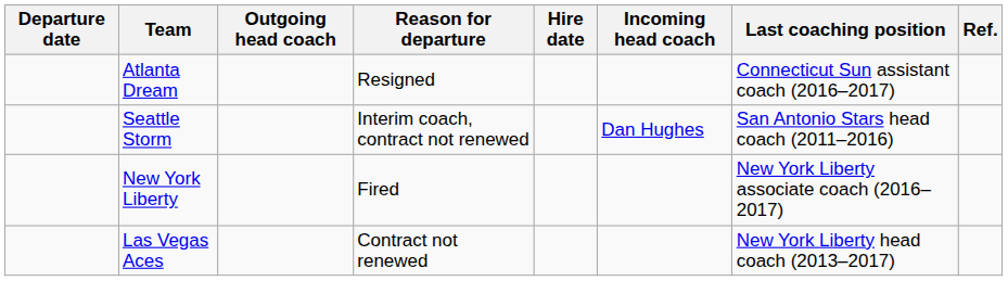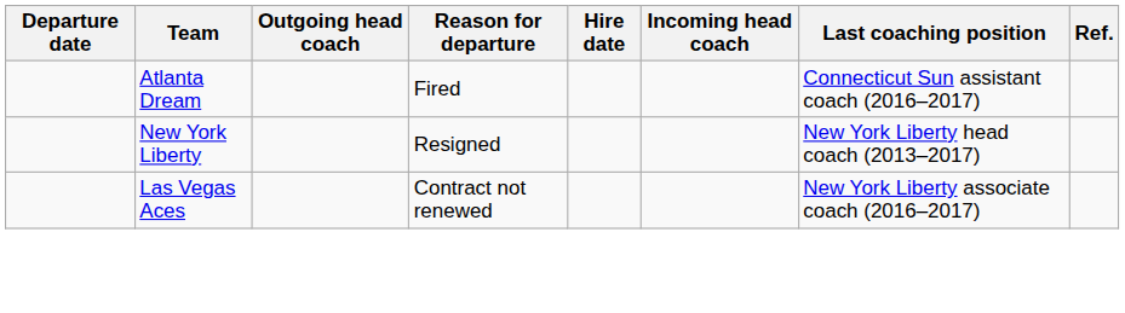Atlanta Dream | Reason for departure: Resigned -> Fired
- row: Seattle Storm | Interim coach, contract not renewed | Dan Hughes | San Antonio Stars head coach (2011–2016)
New York Liberty | Reason for departure: Fired -> Resigned
New York Liberty | Last coaching position: New York Liberty associate coach (2016–2017) -> New York Liberty head coach (2013–2017)
Las Vegas Aces | Last coaching position: New York Liberty head coach (2013–2017) -> New York Liberty associate coach (2016–2017)
